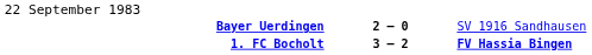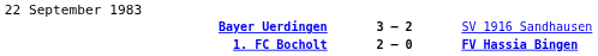Bayer Uerdingen | column 2: 2 – 0 -> 3 – 2
1. FC Bocholt | column 2: 3 – 2 -> 2 – 0
